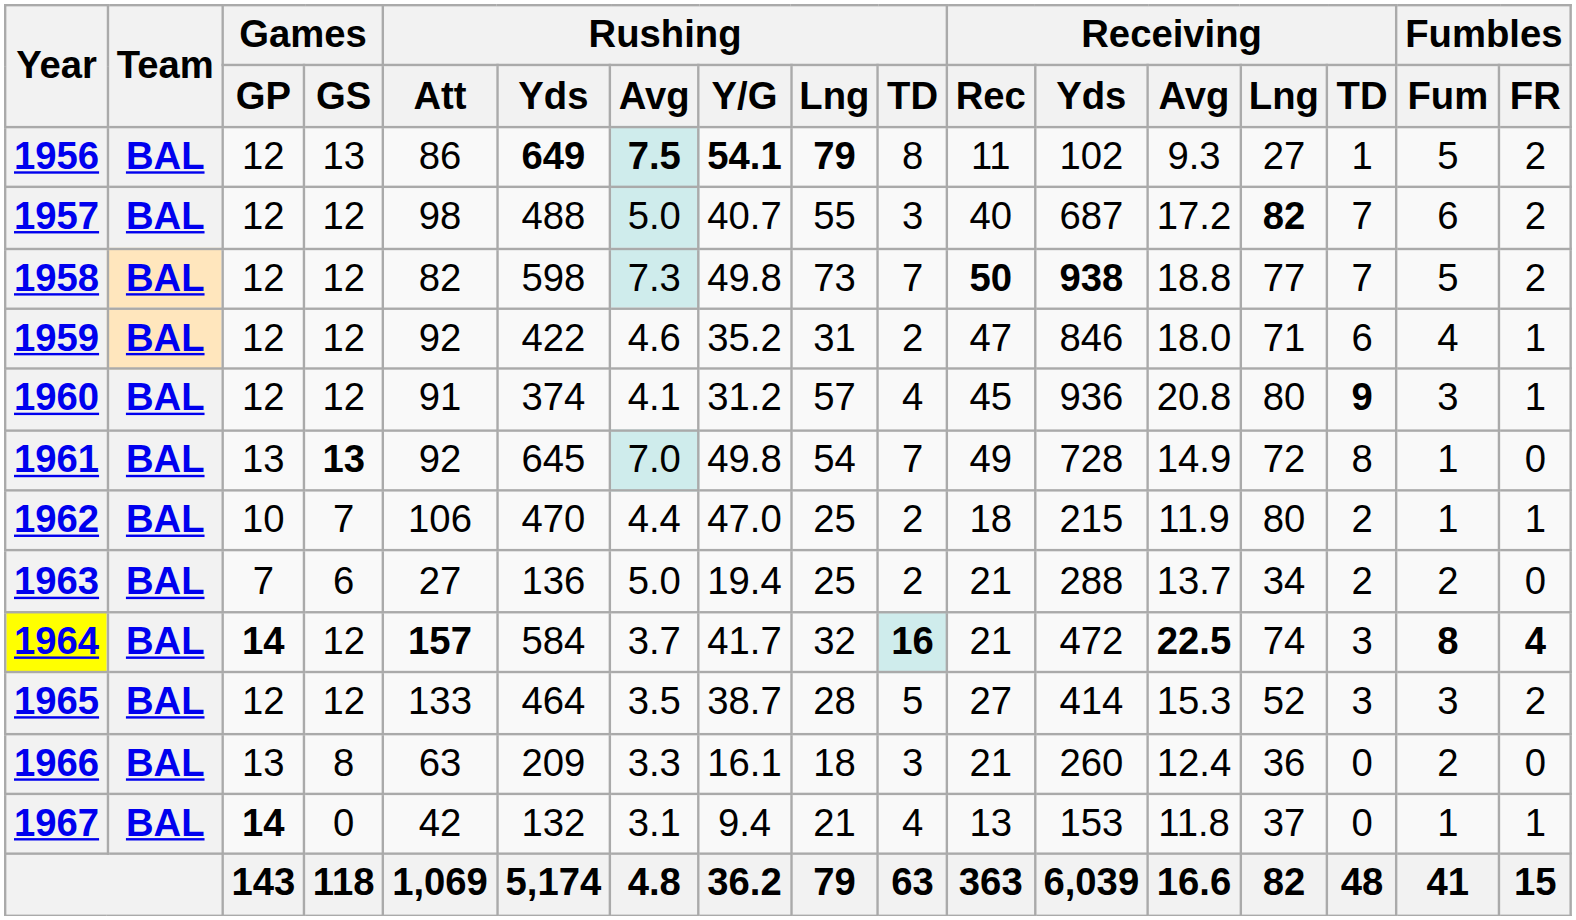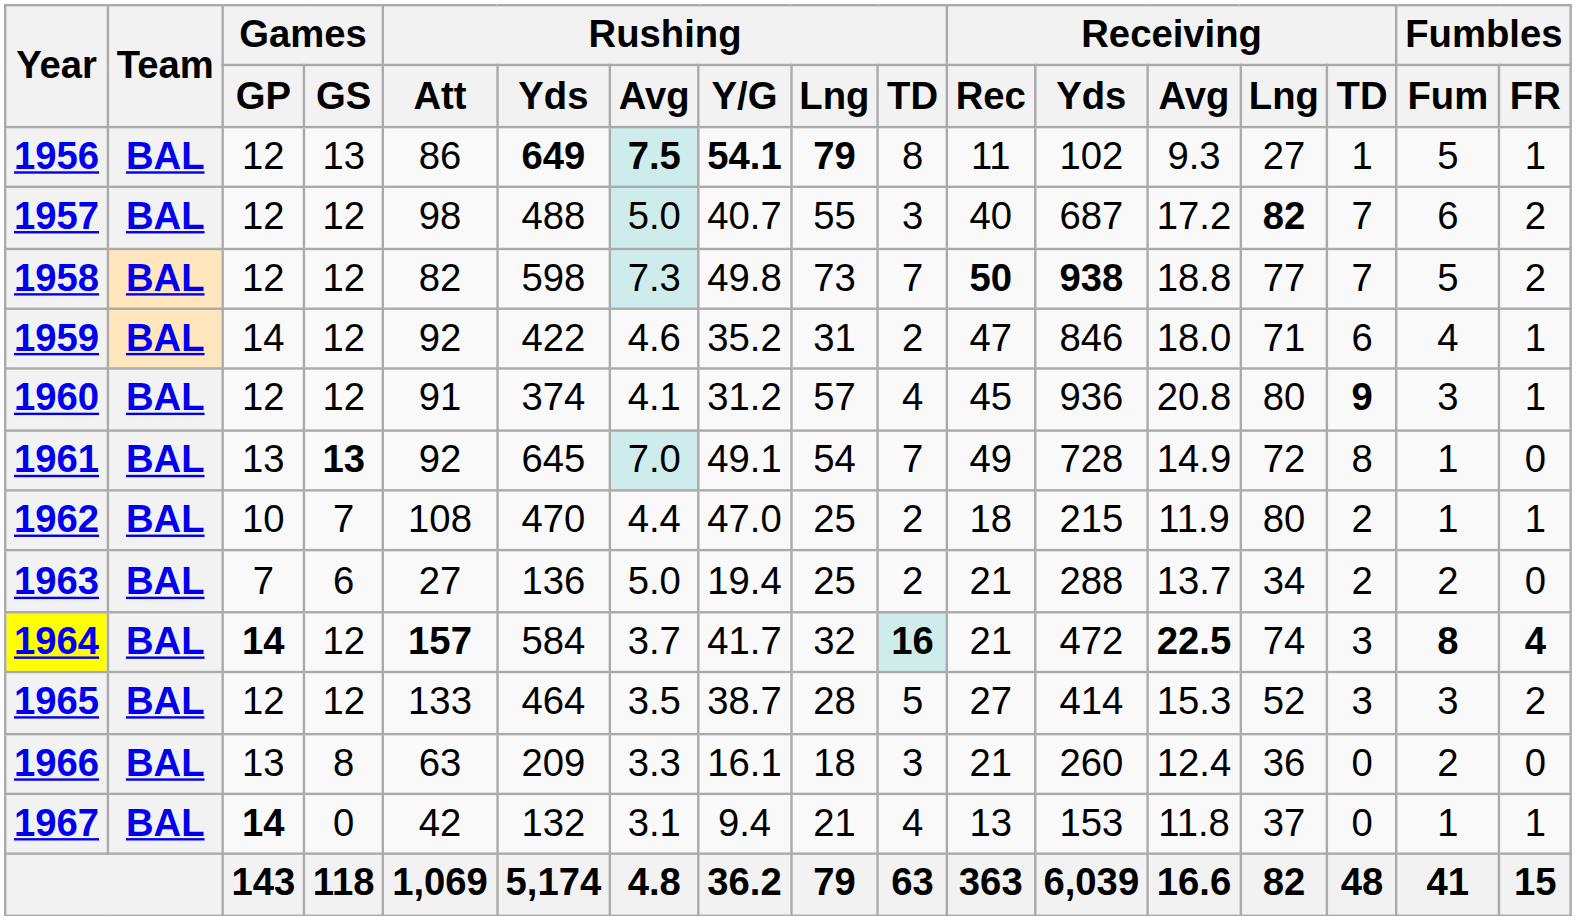1956 | Fumbles / FR: 2 -> 1
1959 | Games / GP: 12 -> 14
1961 | Rushing / Y/G: 49.8 -> 49.1
1962 | Rushing / Att: 106 -> 108
